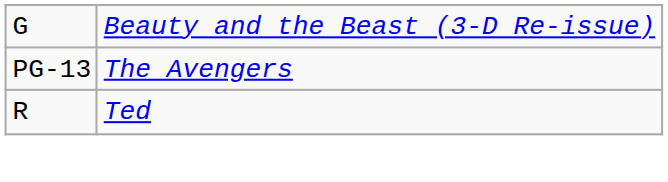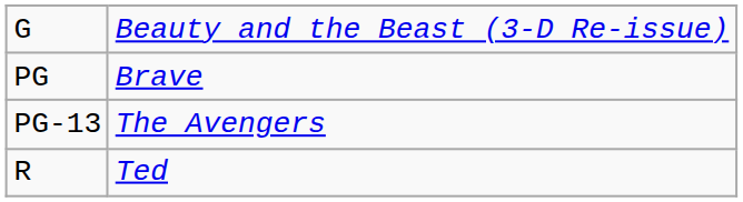+ row: PG | Brave
